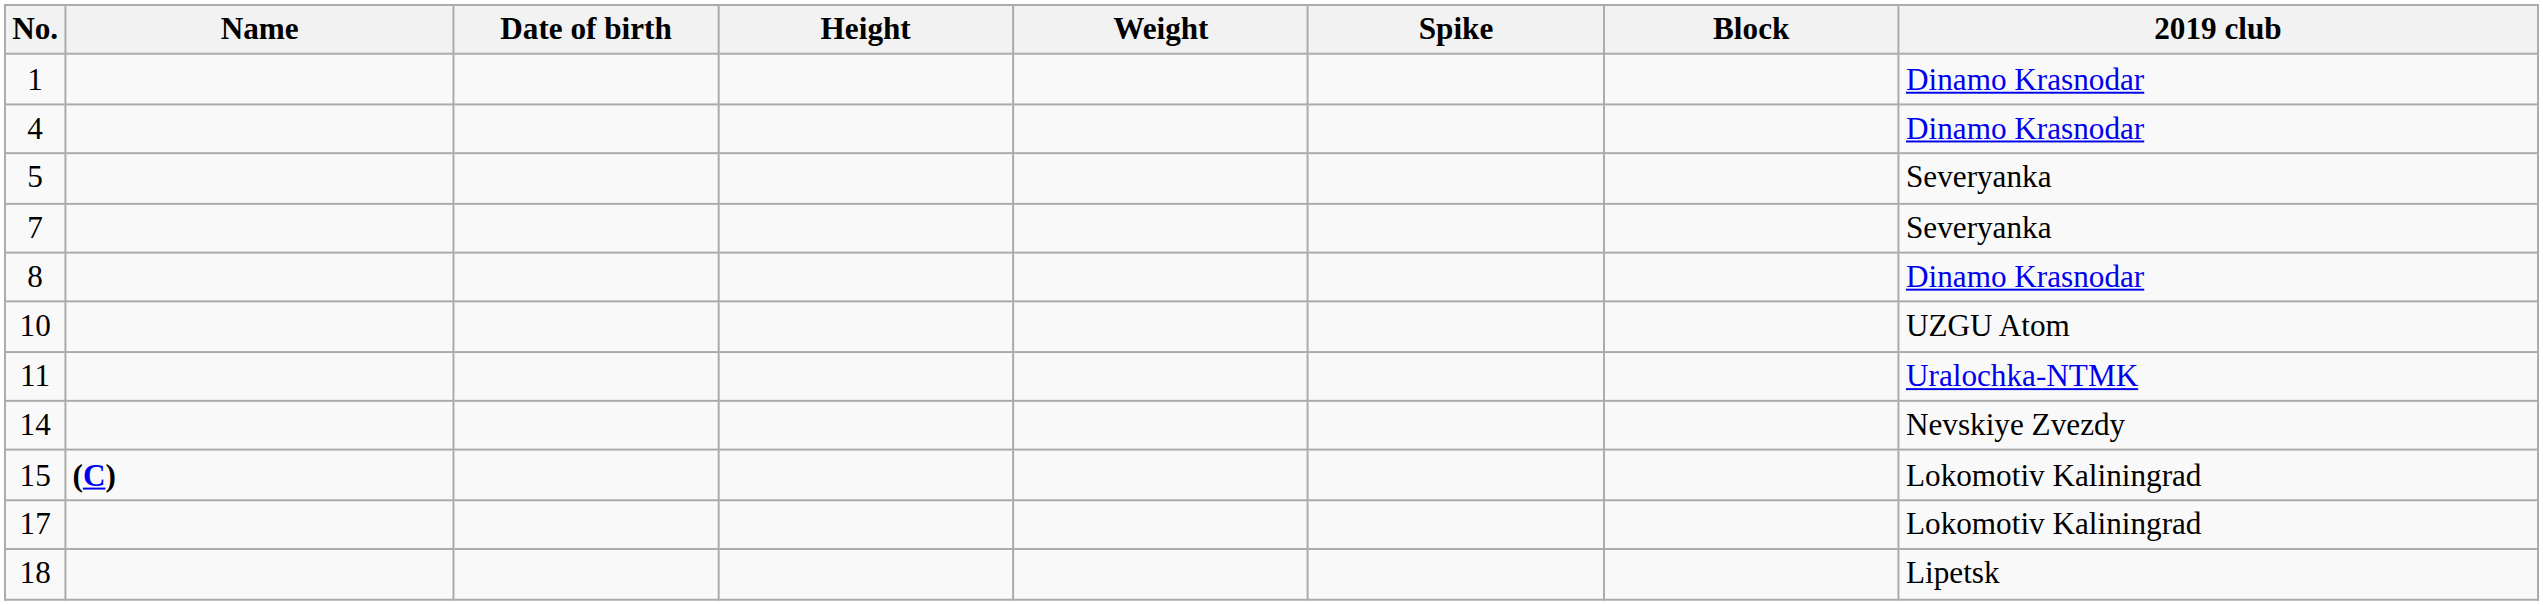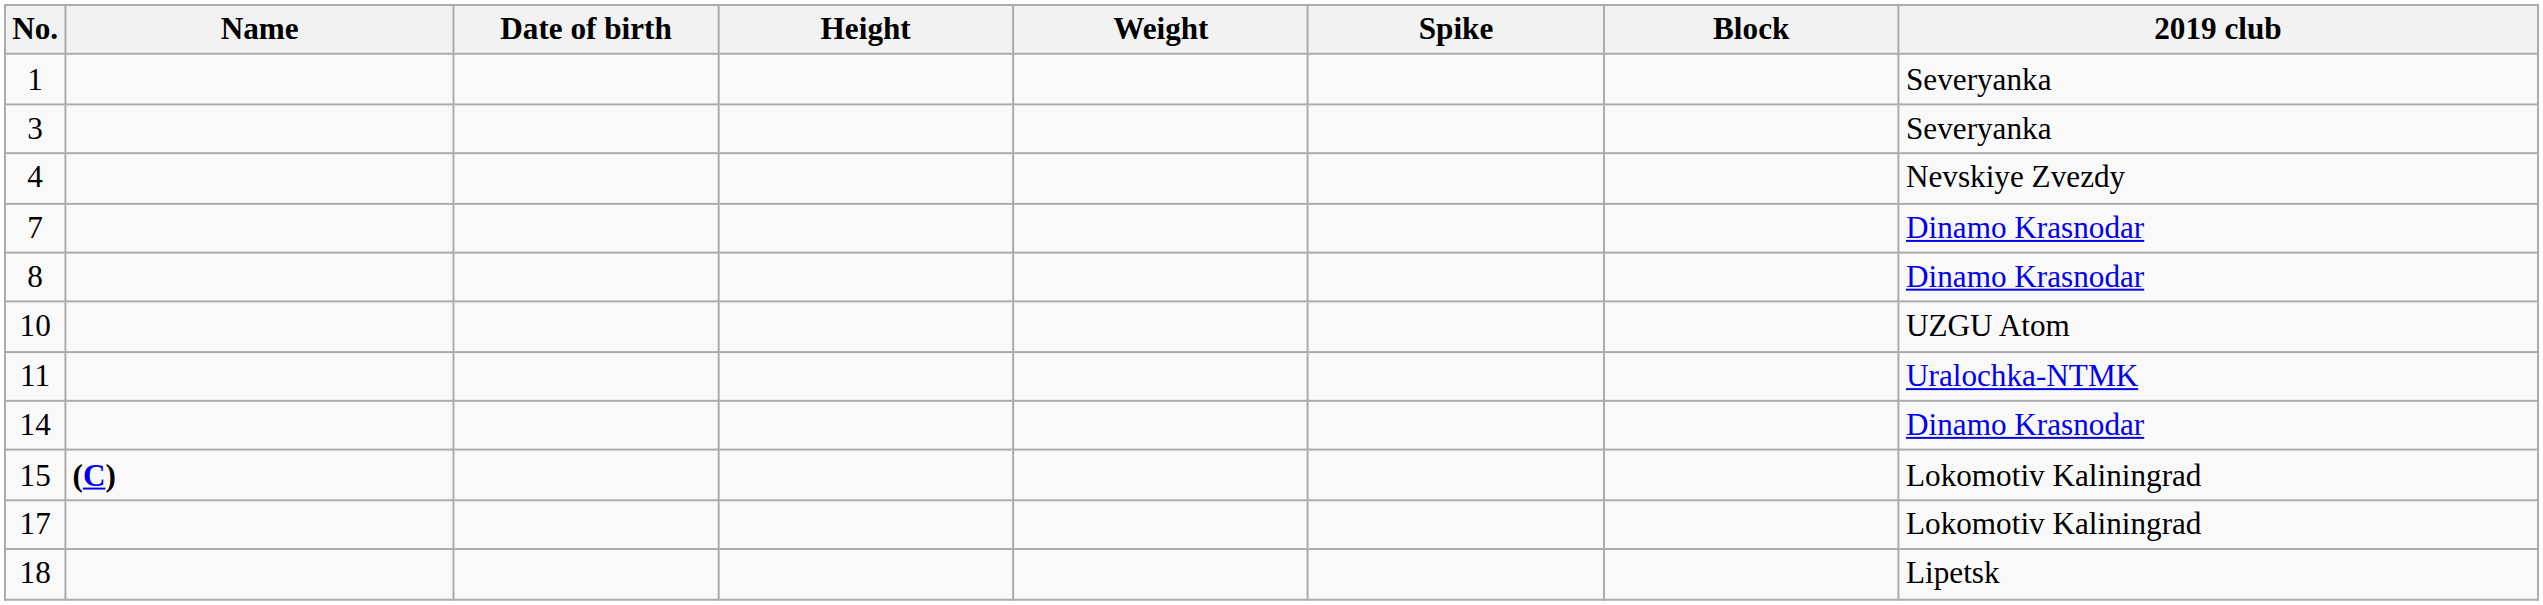1 | 2019 club: Dinamo Krasnodar -> Severyanka
+ row: 3 | Severyanka
4 | 2019 club: Dinamo Krasnodar -> Nevskiye Zvezdy
- row: 5 | Severyanka
7 | 2019 club: Severyanka -> Dinamo Krasnodar
14 | 2019 club: Nevskiye Zvezdy -> Dinamo Krasnodar
